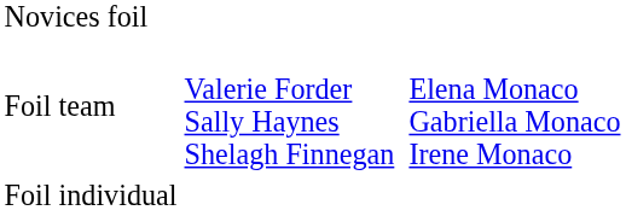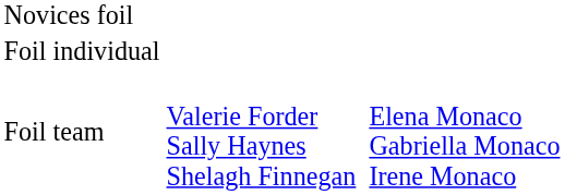rows swapped: Foil individual <-> Foil team
